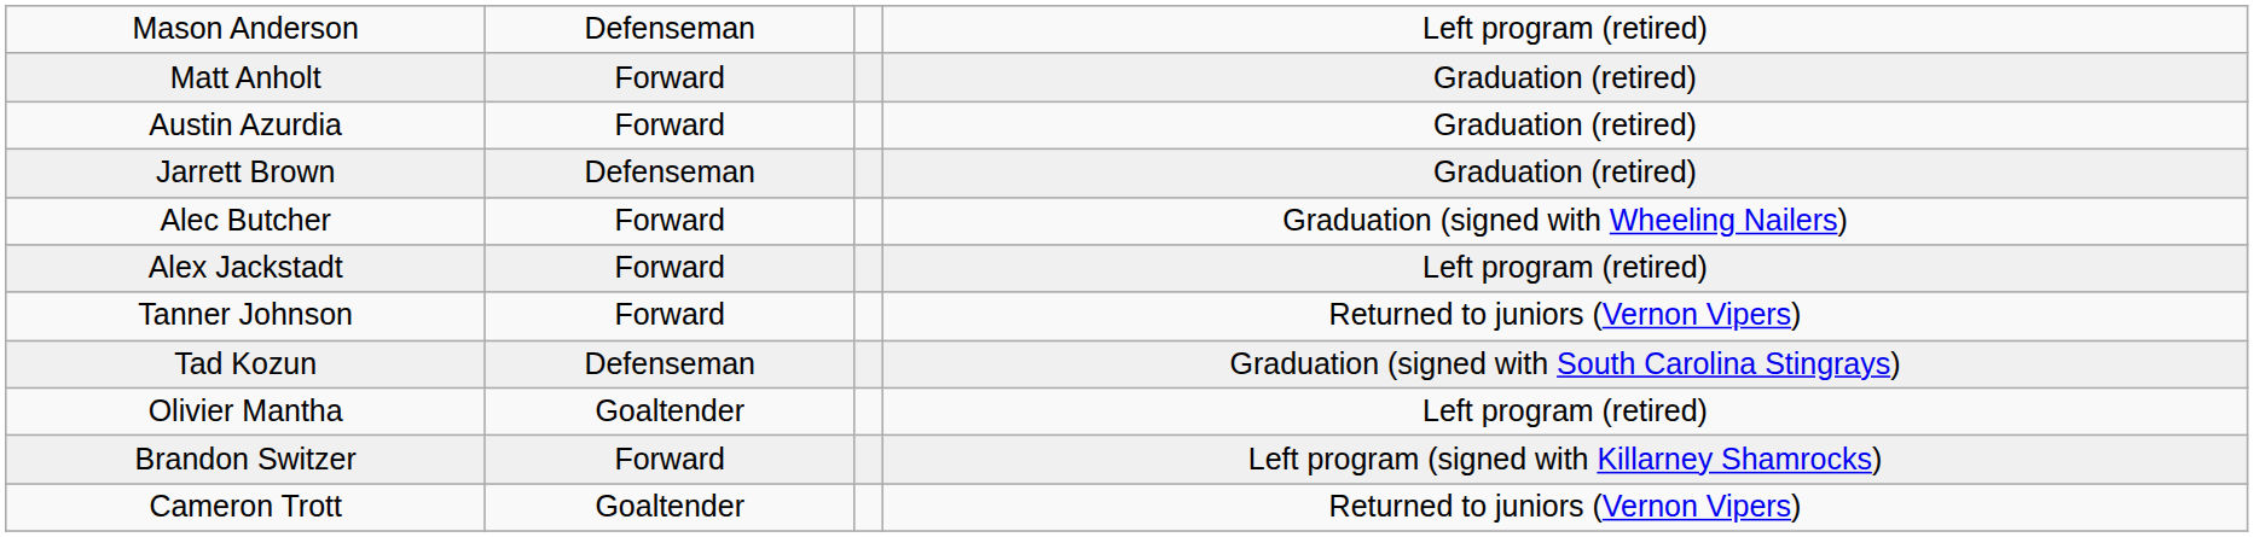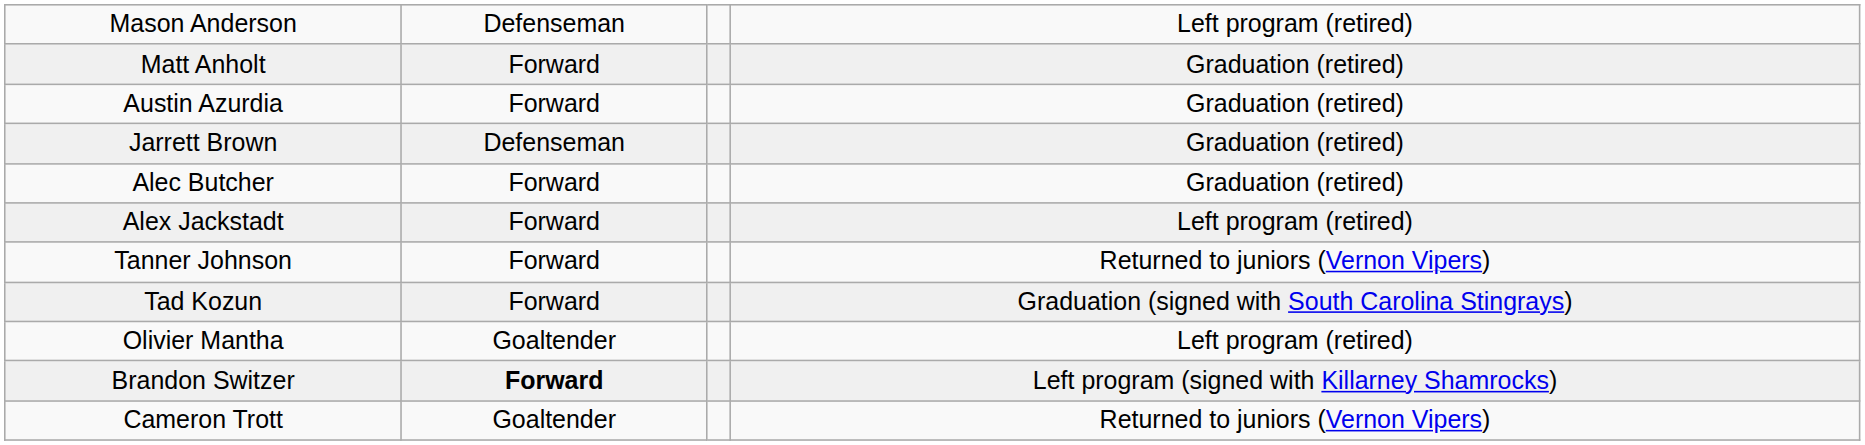Alec Butcher | column 4: Graduation (signed with Wheeling Nailers) -> Graduation (retired)
Tad Kozun | column 2: Defenseman -> Forward
Brandon Switzer | column 2: normal -> bold
